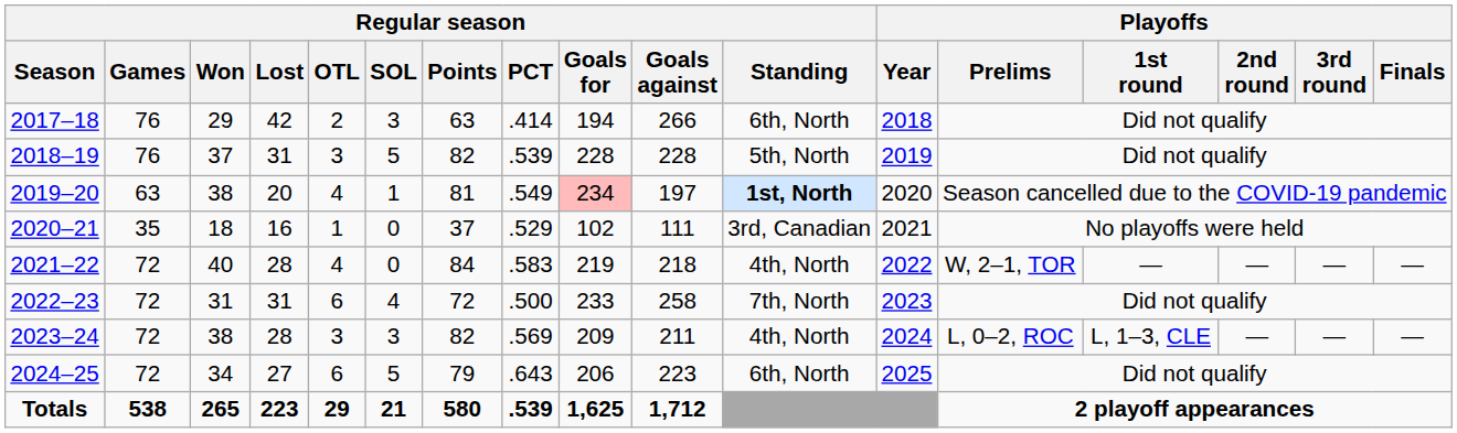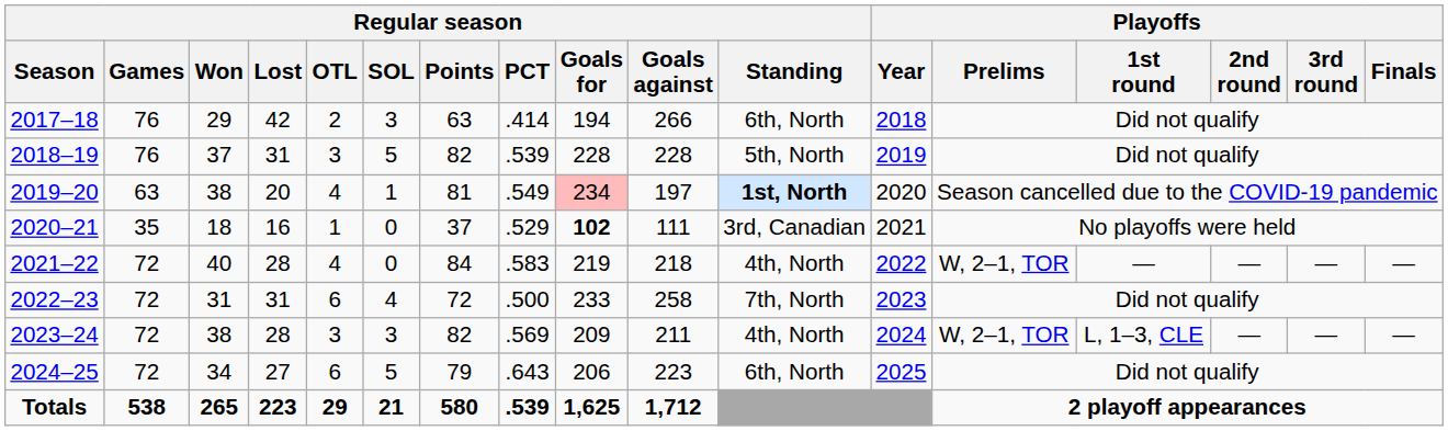2020–21 | Regular season / Goals for: normal -> bold
2023–24 | Playoffs / Prelims: L, 0–2, ROC -> W, 2–1, TOR
